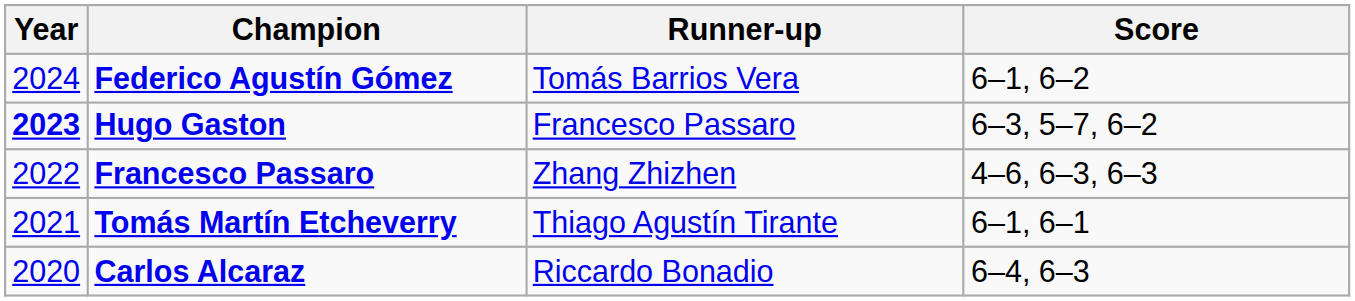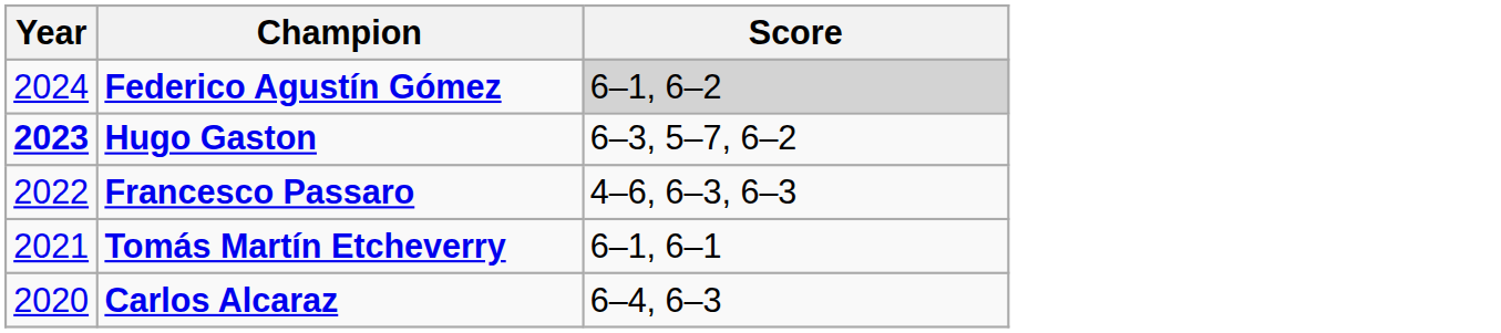- column: Runner-up | Tomás Barrios Vera | Francesco Passaro | Zhang Zhizhen | Thiago Agustín Tirante | Riccardo Bonadio
Federico Agustín Gómez | Score: no background -> lightgrey background
